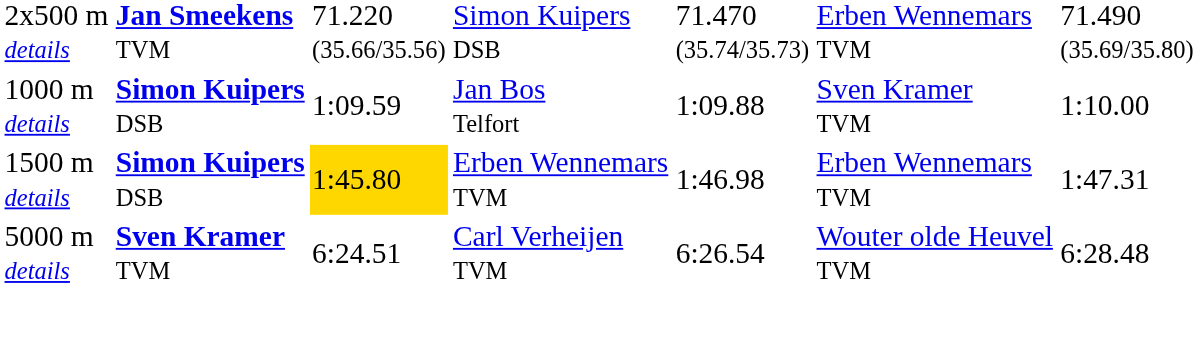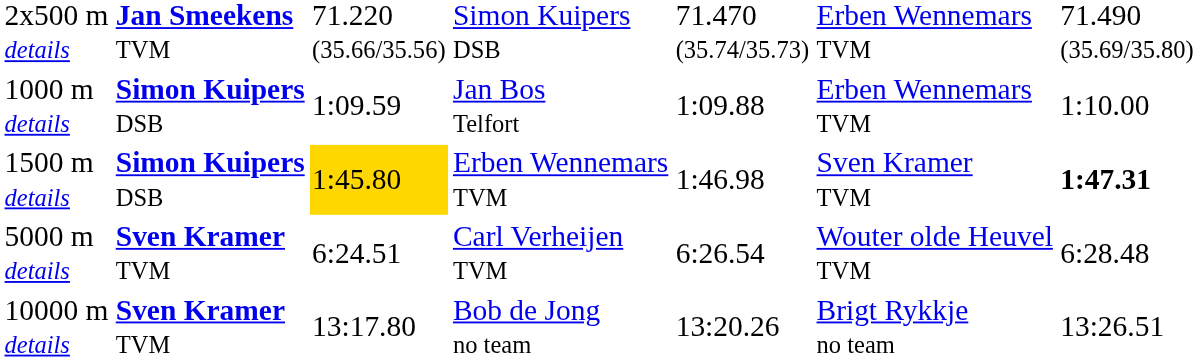1000 m details | column 6: Sven Kramer TVM -> Erben Wennemars TVM
1500 m details | column 6: Erben Wennemars TVM -> Sven Kramer TVM
1500 m details | column 7: normal -> bold
+ row: 10000 m details | Sven Kramer TVM | 13:17.80 | Bob de Jong no team | 13:20.26 | Brigt Rykkje no team | 13:26.51
